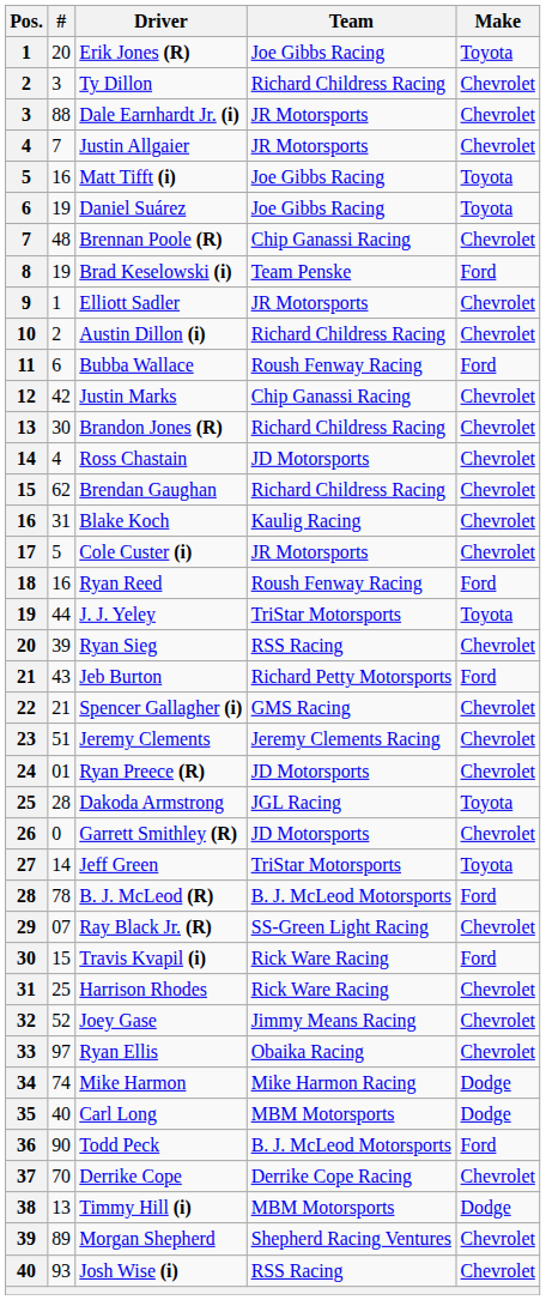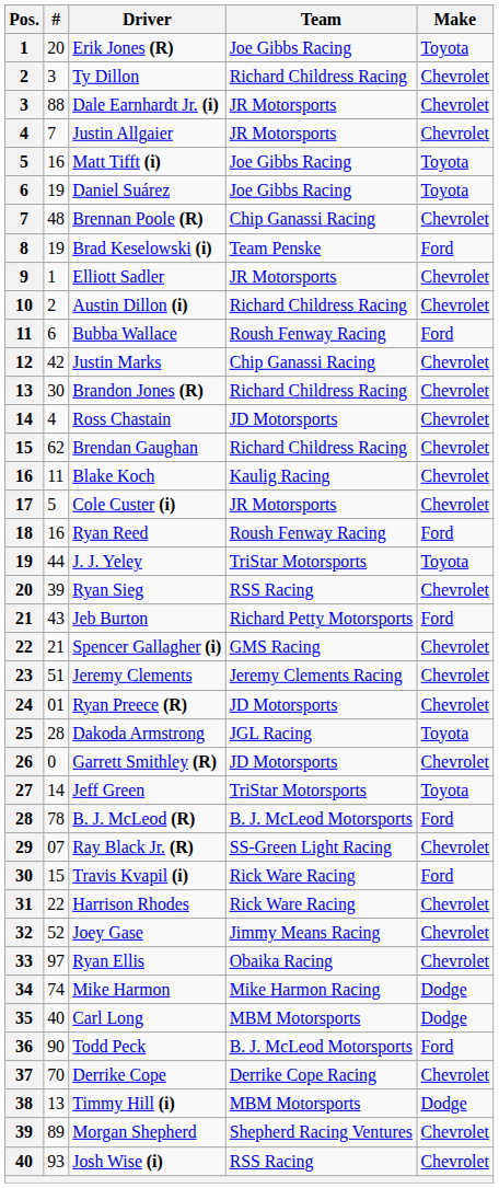Blake Koch | #: 31 -> 11
Harrison Rhodes | #: 25 -> 22
